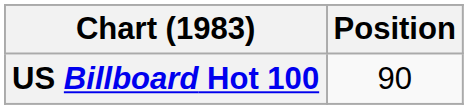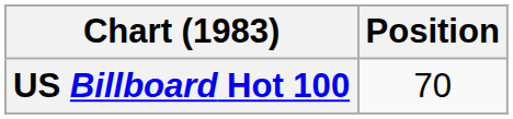US Billboard Hot 100 | Position: 90 -> 70
